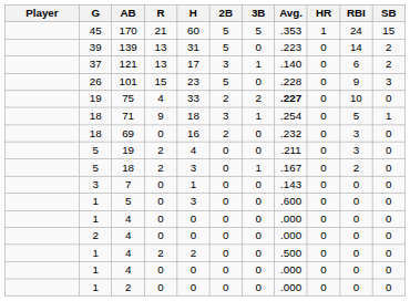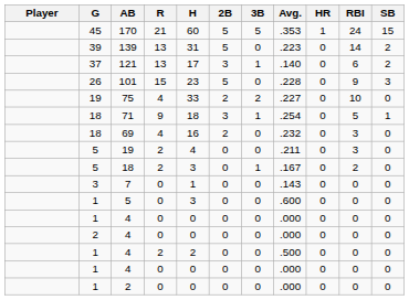75 | Avg.: bold -> normal
69 | R: 0 -> 4
